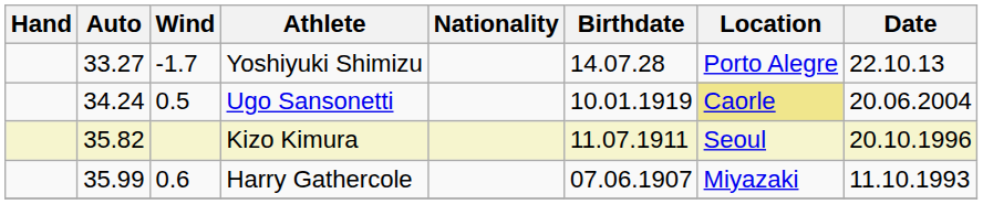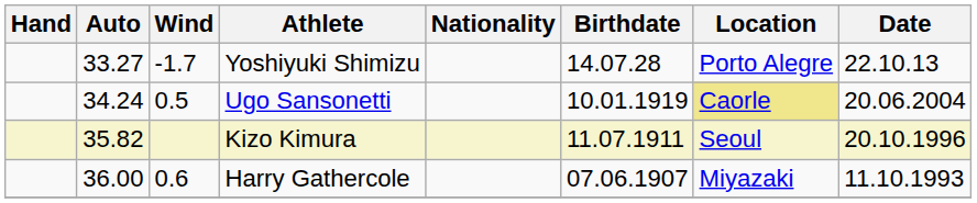Harry Gathercole | Auto: 35.99 -> 36.00
